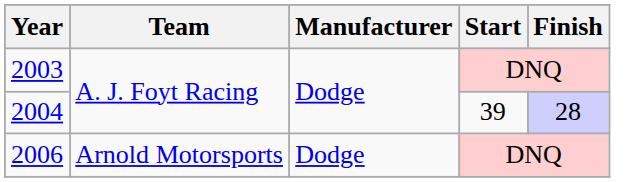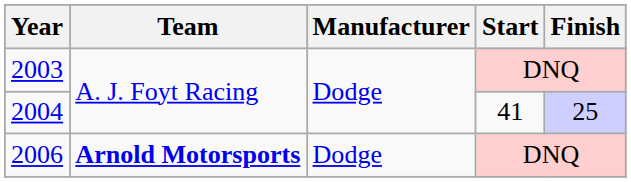2004 | Start: 39 -> 41
2004 | Finish: 28 -> 25
2006 | Team: normal -> bold
